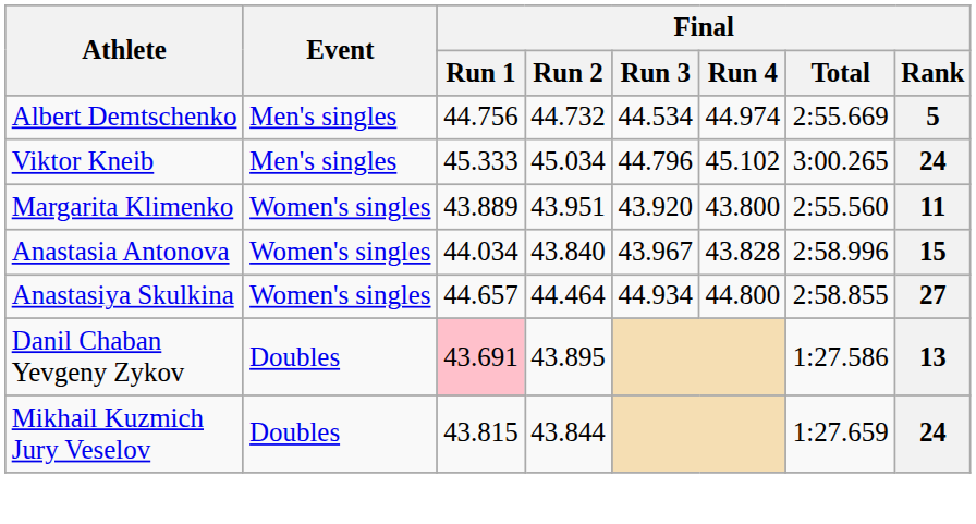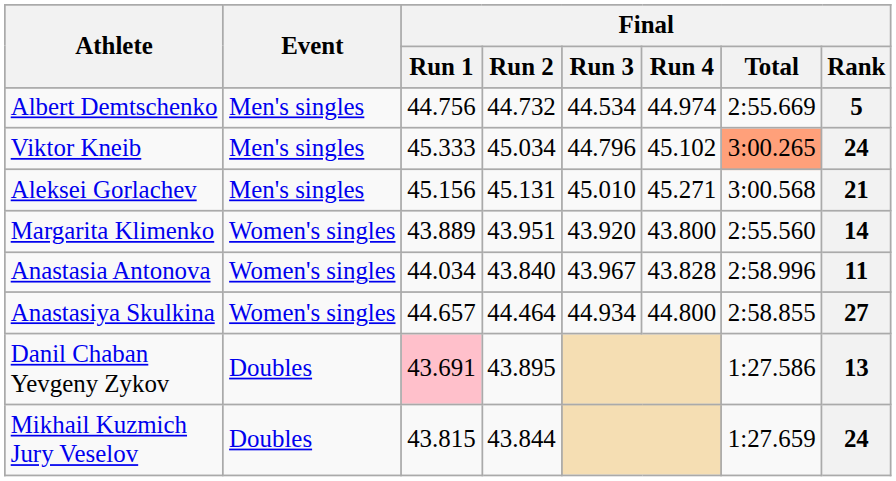Viktor Kneib | Final / Total: no background -> lightsalmon background
+ row: Aleksei Gorlachev | Men's singles | 45.156 | 45.131 | 45.010 | 45.271 | 3:00.568 | 21
Margarita Klimenko | Final / Rank: 11 -> 14
Anastasia Antonova | Final / Rank: 15 -> 11
